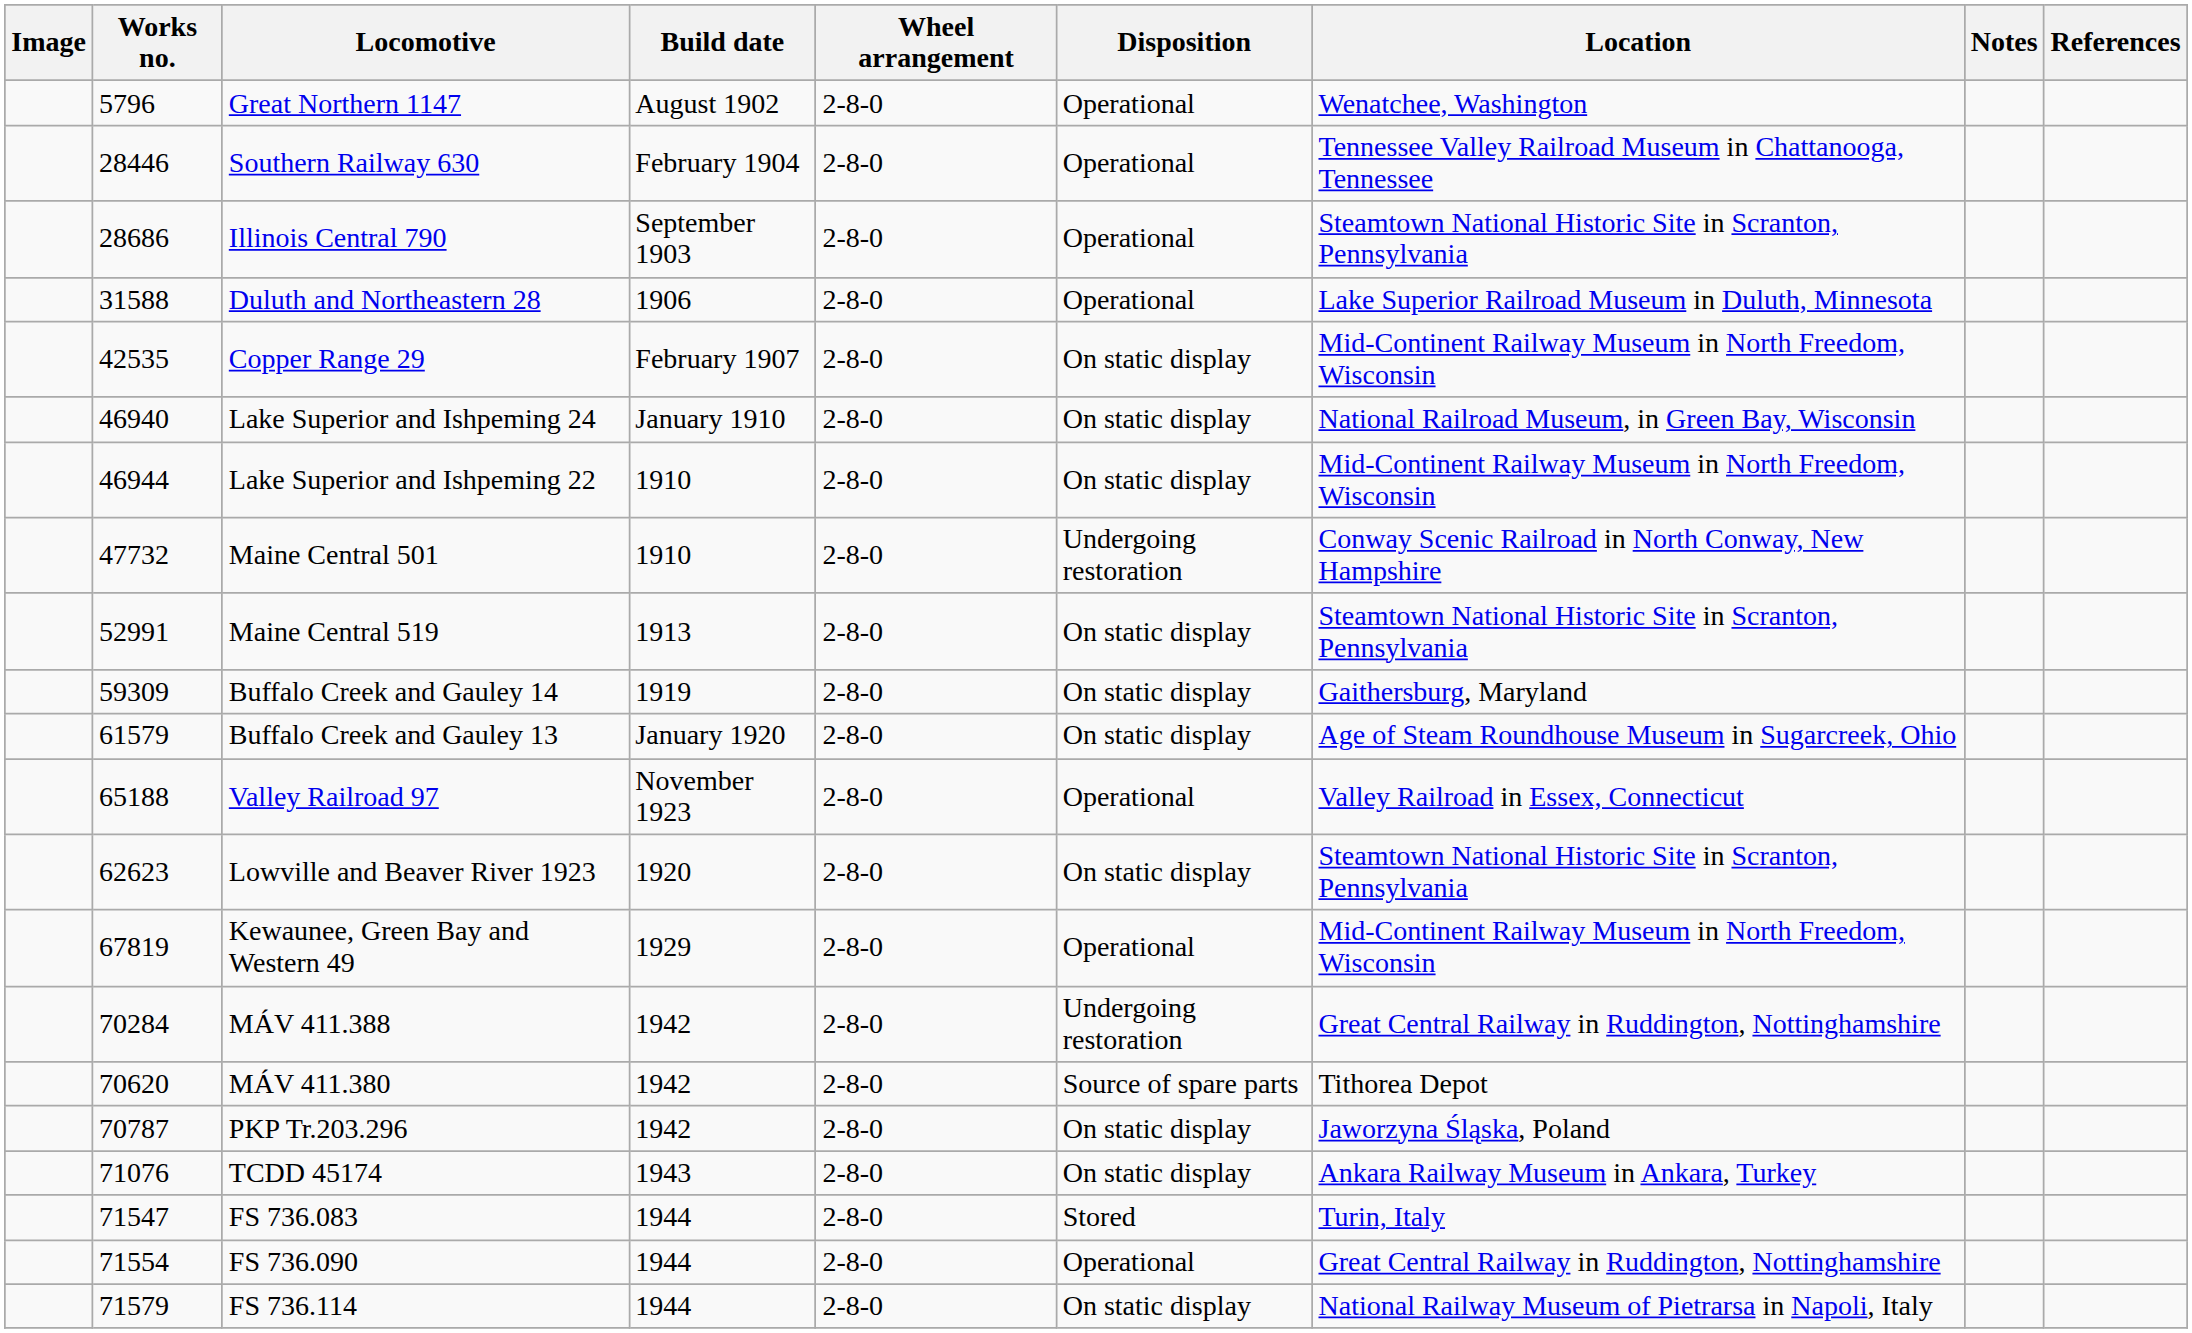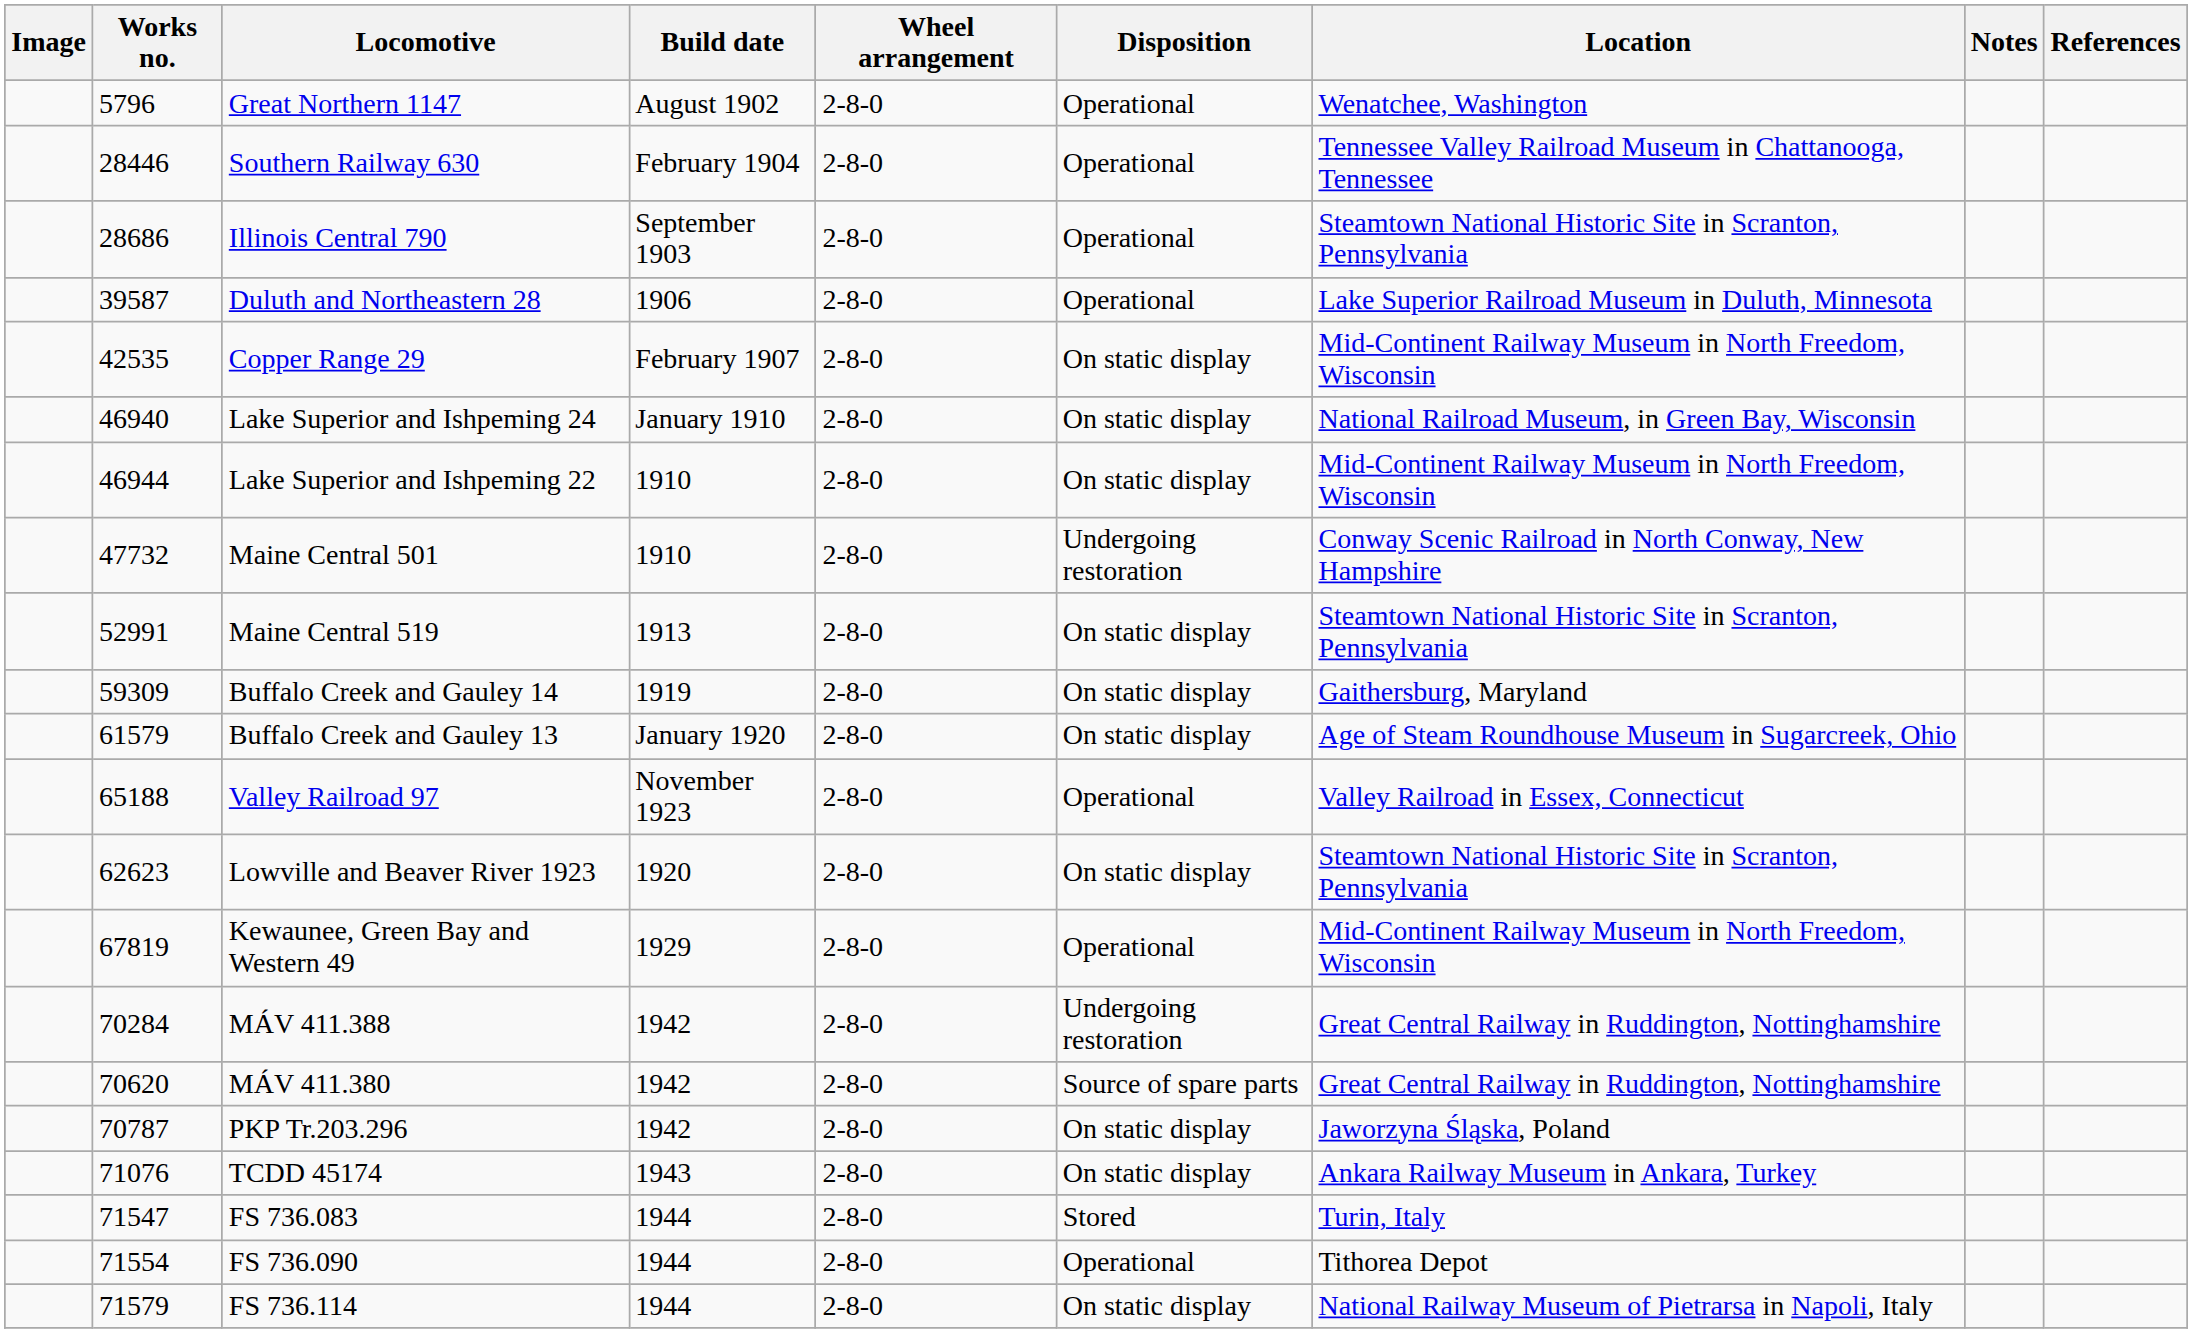Duluth and Northeastern 28 | Works no.: 31588 -> 39587
MÁV 411.380 | Location: Tithorea Depot -> Great Central Railway in Ruddington, Nottinghamshire
FS 736.090 | Location: Great Central Railway in Ruddington, Nottinghamshire -> Tithorea Depot
